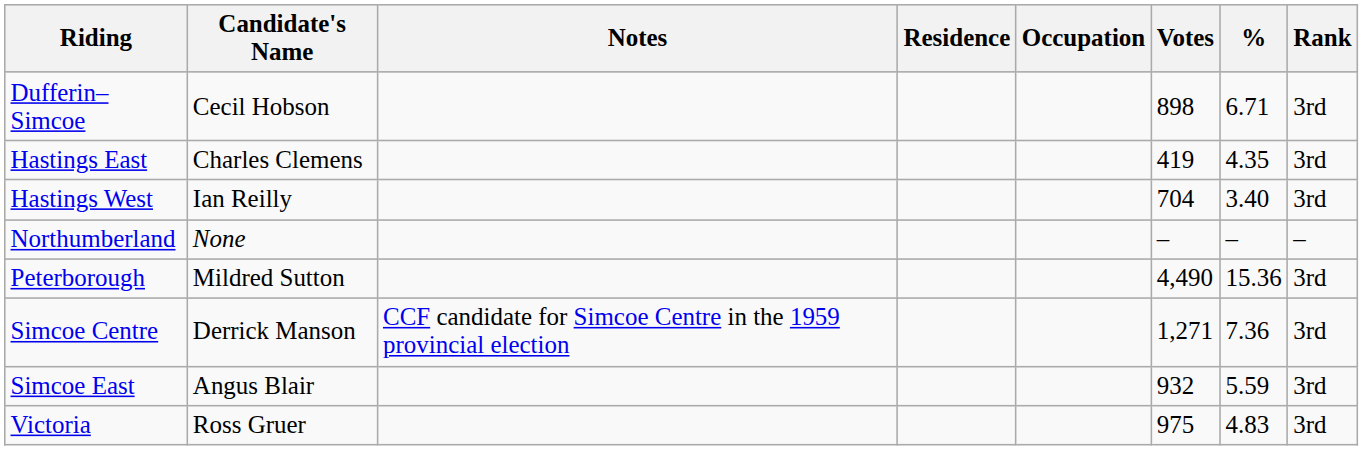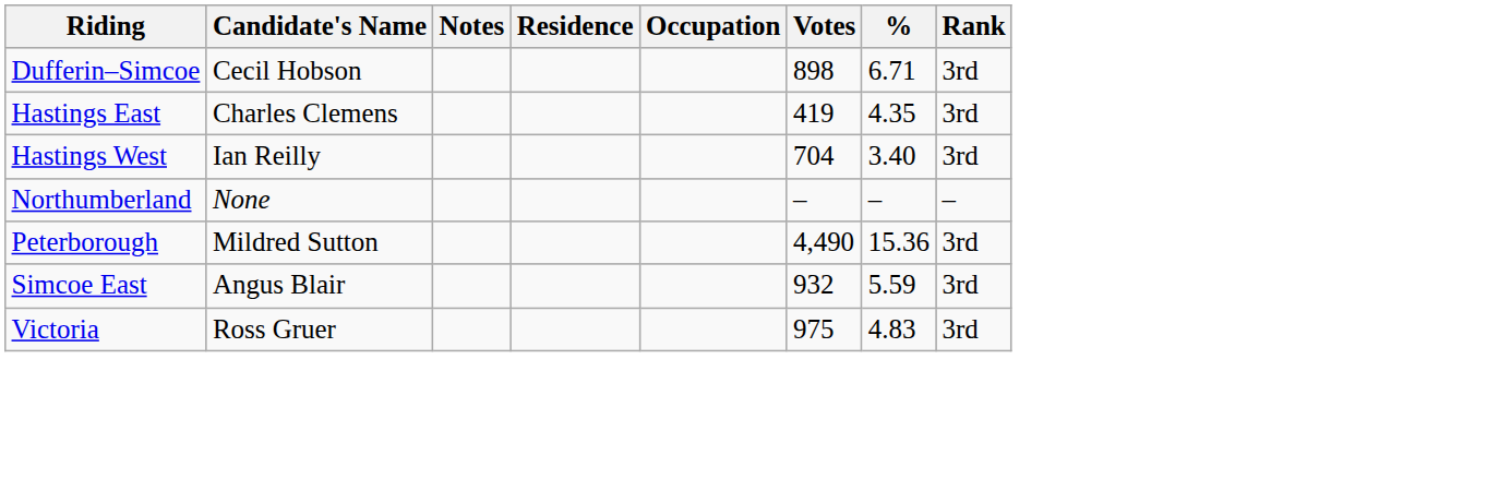- row: Simcoe Centre | Derrick Manson | CCF candidate for Simcoe Centre in the 1959 provincial election | 1,271 | 7.36 | 3rd
